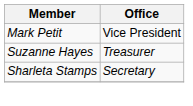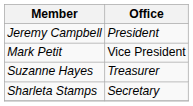+ row: Jeremy Campbell | President
